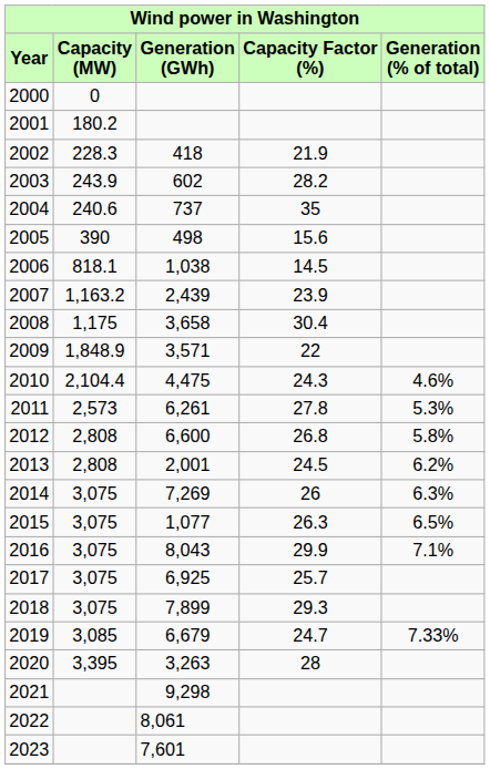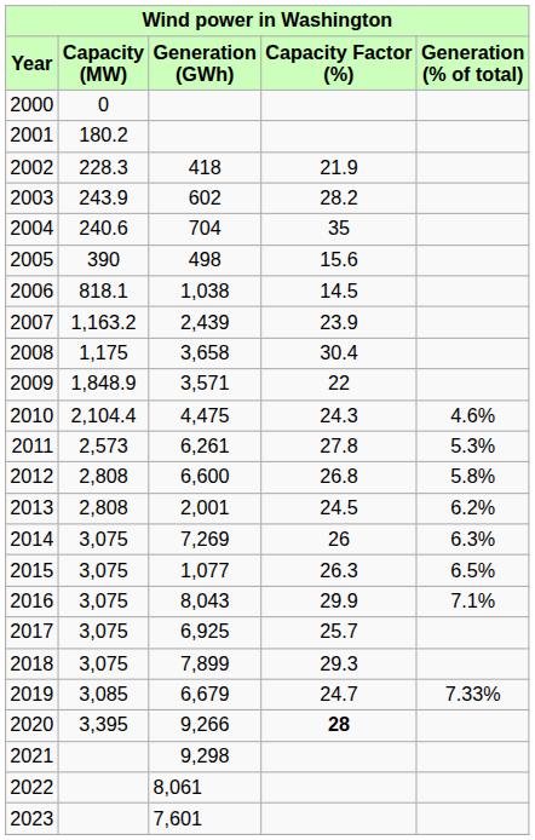2004 | Generation (GWh): 737 -> 704
2020 | Generation (GWh): 3,263 -> 9,266
2020 | Capacity Factor (%): normal -> bold
